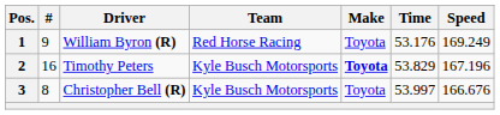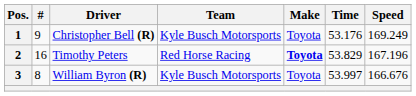1 | Driver: William Byron (R) -> Christopher Bell (R)
1 | Team: Red Horse Racing -> Kyle Busch Motorsports
2 | Team: Kyle Busch Motorsports -> Red Horse Racing
3 | Driver: Christopher Bell (R) -> William Byron (R)
